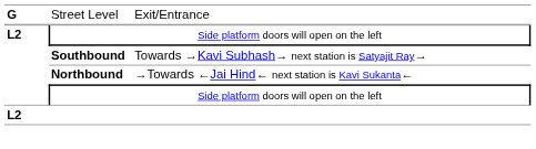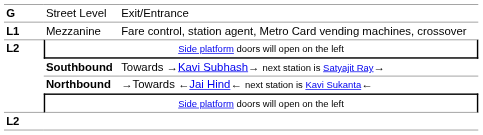+ row: L1 | Mezzanine | Fare control, station agent, Metro Card vending machines, crossover
